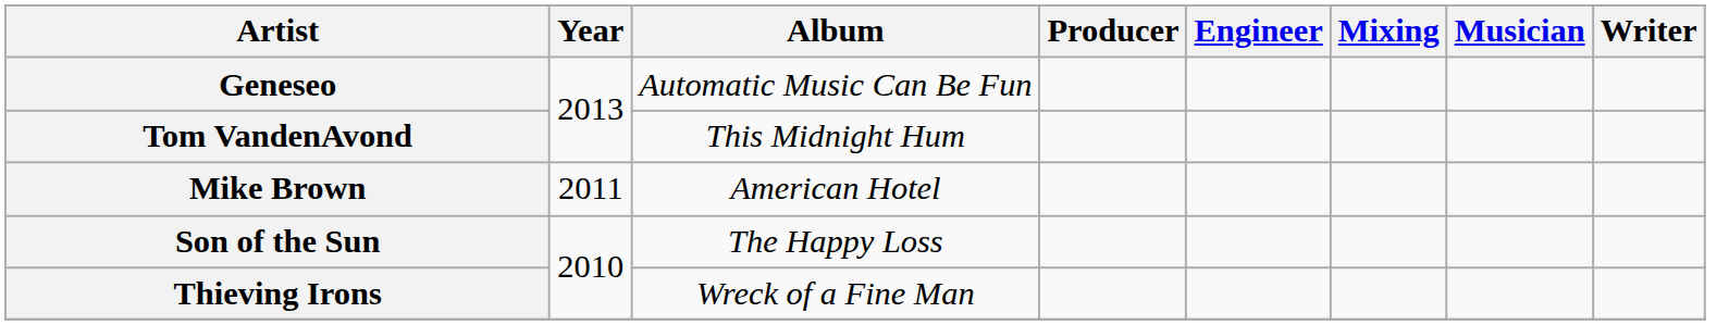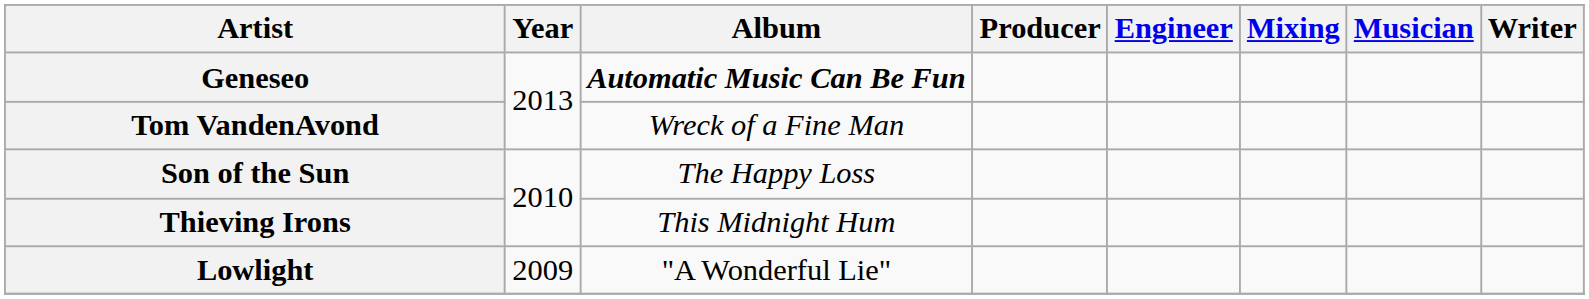Geneseo | Album: normal -> bold
Tom VandenAvond | Album: This Midnight Hum -> Wreck of a Fine Man
- row: Mike Brown | 2011 | American Hotel
Thieving Irons | Album: Wreck of a Fine Man -> This Midnight Hum
+ row: Lowlight | 2009 | "A Wonderful Lie"
